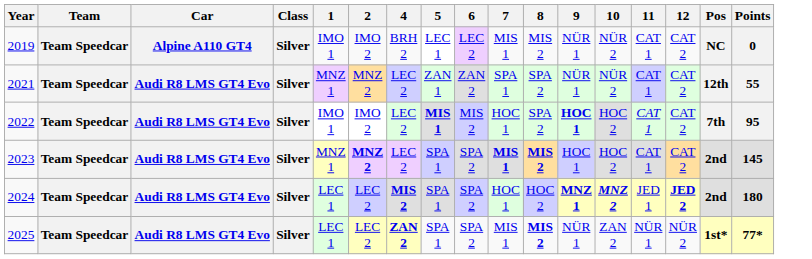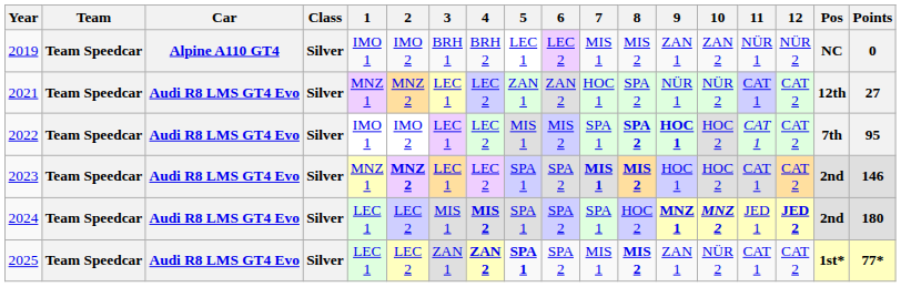+ column: 3 | BRH 1 | LEC 1 | LEC 1 | LEC 1 | MIS 1 | ZAN 1
2019 | 9: NÜR 1 -> ZAN 1
2019 | 10: NÜR 2 -> ZAN 2
2019 | 11: CAT 1 -> NÜR 1
2019 | 12: CAT 2 -> NÜR 2
2021 | 7: SPA 1 -> HOC 1
2021 | Points: 55 -> 27
2022 | 5: bold -> normal
2022 | 7: HOC 1 -> SPA 1
2022 | 8: normal -> bold
2023 | Points: 145 -> 146
2024 | 7: HOC 1 -> SPA 1
2025 | 5: normal -> bold
2025 | 9: NÜR 1 -> ZAN 1
2025 | 10: ZAN 2 -> NÜR 2
2025 | 11: NÜR 1 -> CAT 1
2025 | 12: NÜR 2 -> CAT 2
